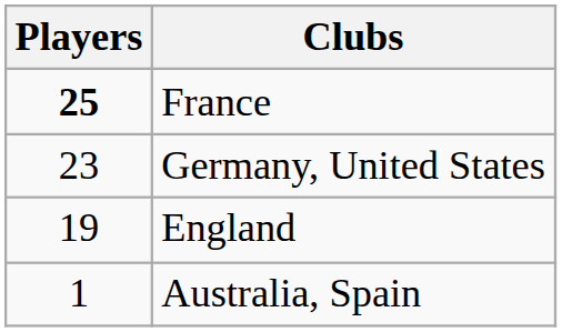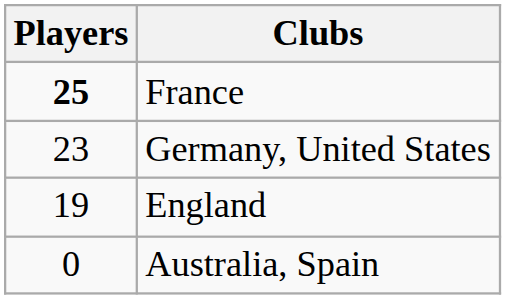Australia, Spain | Players: 1 -> 0
